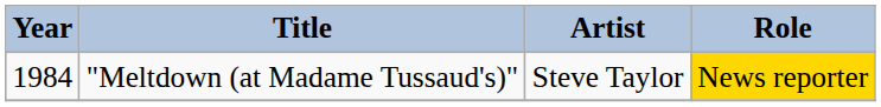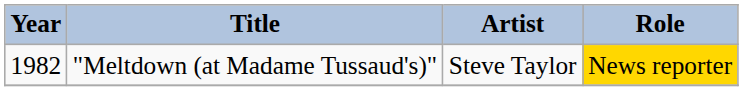"Meltdown (at Madame Tussaud's)" | Year: 1984 -> 1982
